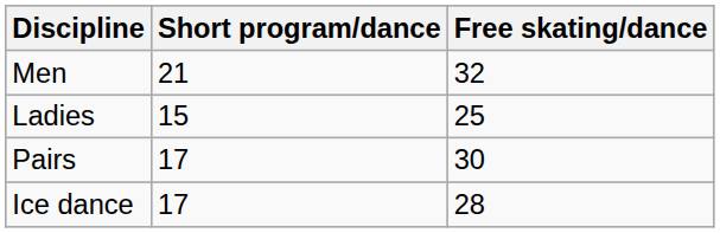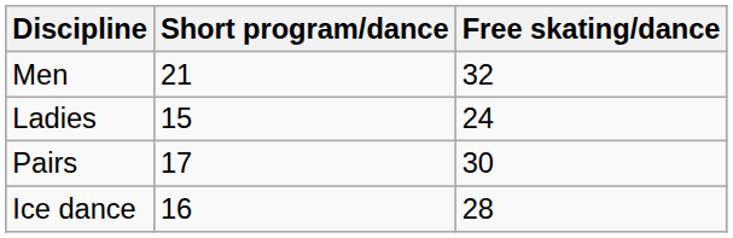Ladies | Free skating/dance: 25 -> 24
Ice dance | Short program/dance: 17 -> 16
